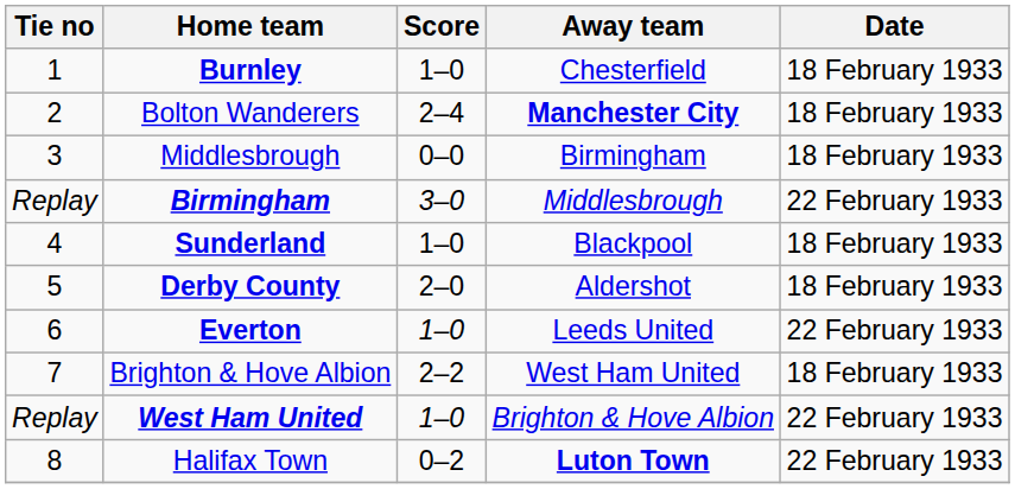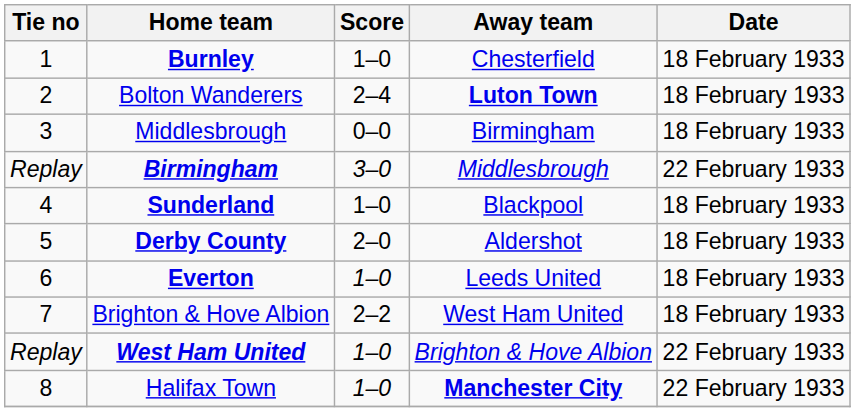Bolton Wanderers | Away team: Manchester City -> Luton Town
Everton | Date: 22 February 1933 -> 18 February 1933
Halifax Town | Score: 0–2 -> 1–0
Halifax Town | Away team: Luton Town -> Manchester City
